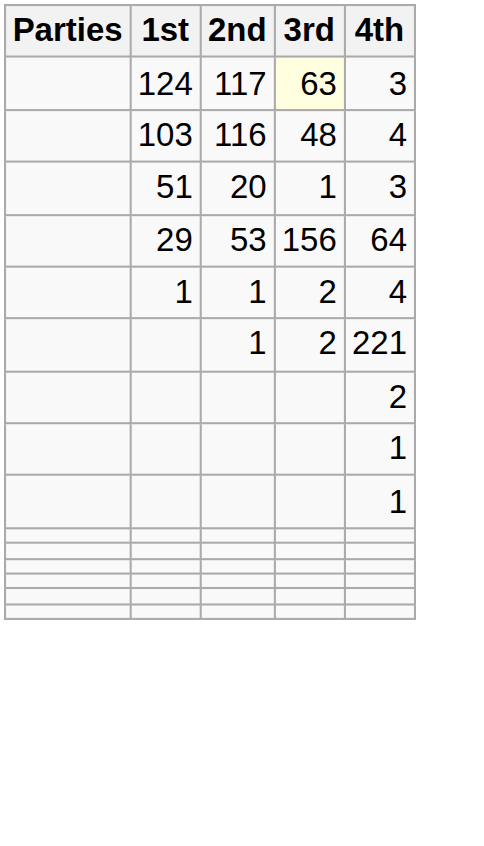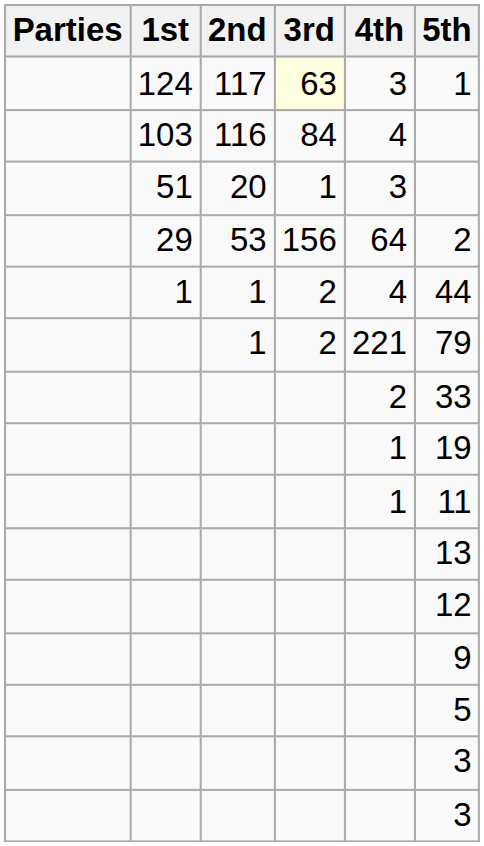+ column: 5th | 1 | 2 | 44 | 79 | 33 | 19 | 11 | 13 | 12 | 9 | 5 | 3 | 3
103 | 3rd: 48 -> 84
